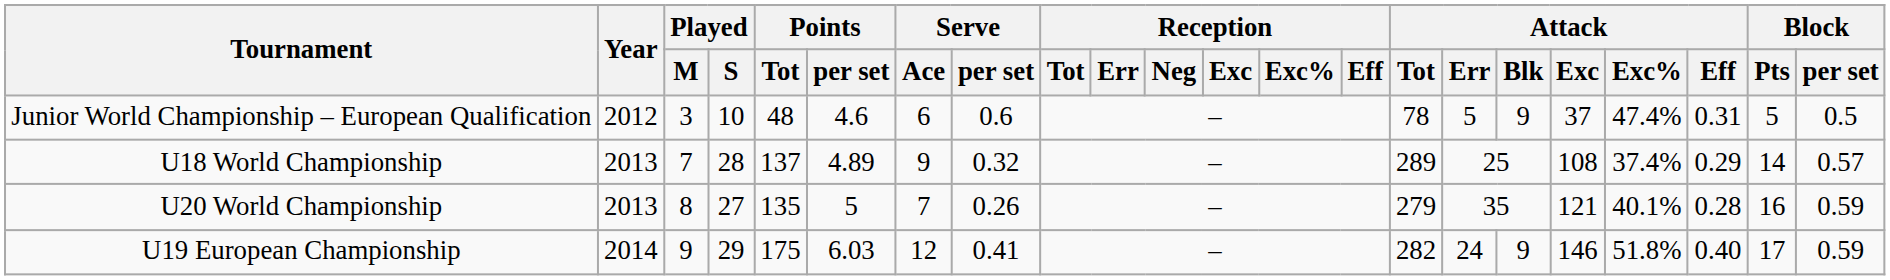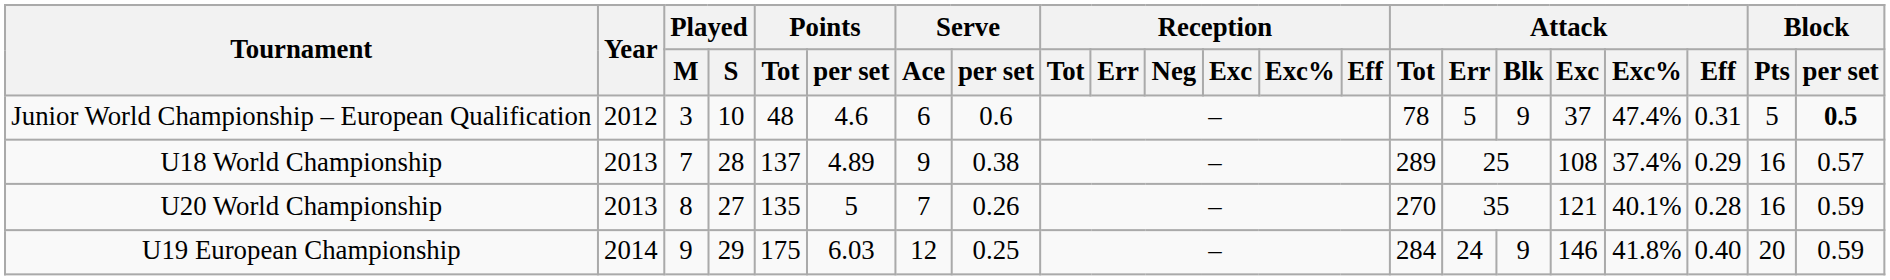Junior World Championship – European Qualification | Block / per set: normal -> bold
U18 World Championship | Serve / per set: 0.32 -> 0.38
U18 World Championship | Block / Pts: 14 -> 16
U20 World Championship | Attack / Tot: 279 -> 270
U19 European Championship | Serve / per set: 0.41 -> 0.25
U19 European Championship | Attack / Tot: 282 -> 284
U19 European Championship | Attack / Exc%: 51.8% -> 41.8%
U19 European Championship | Block / Pts: 17 -> 20
